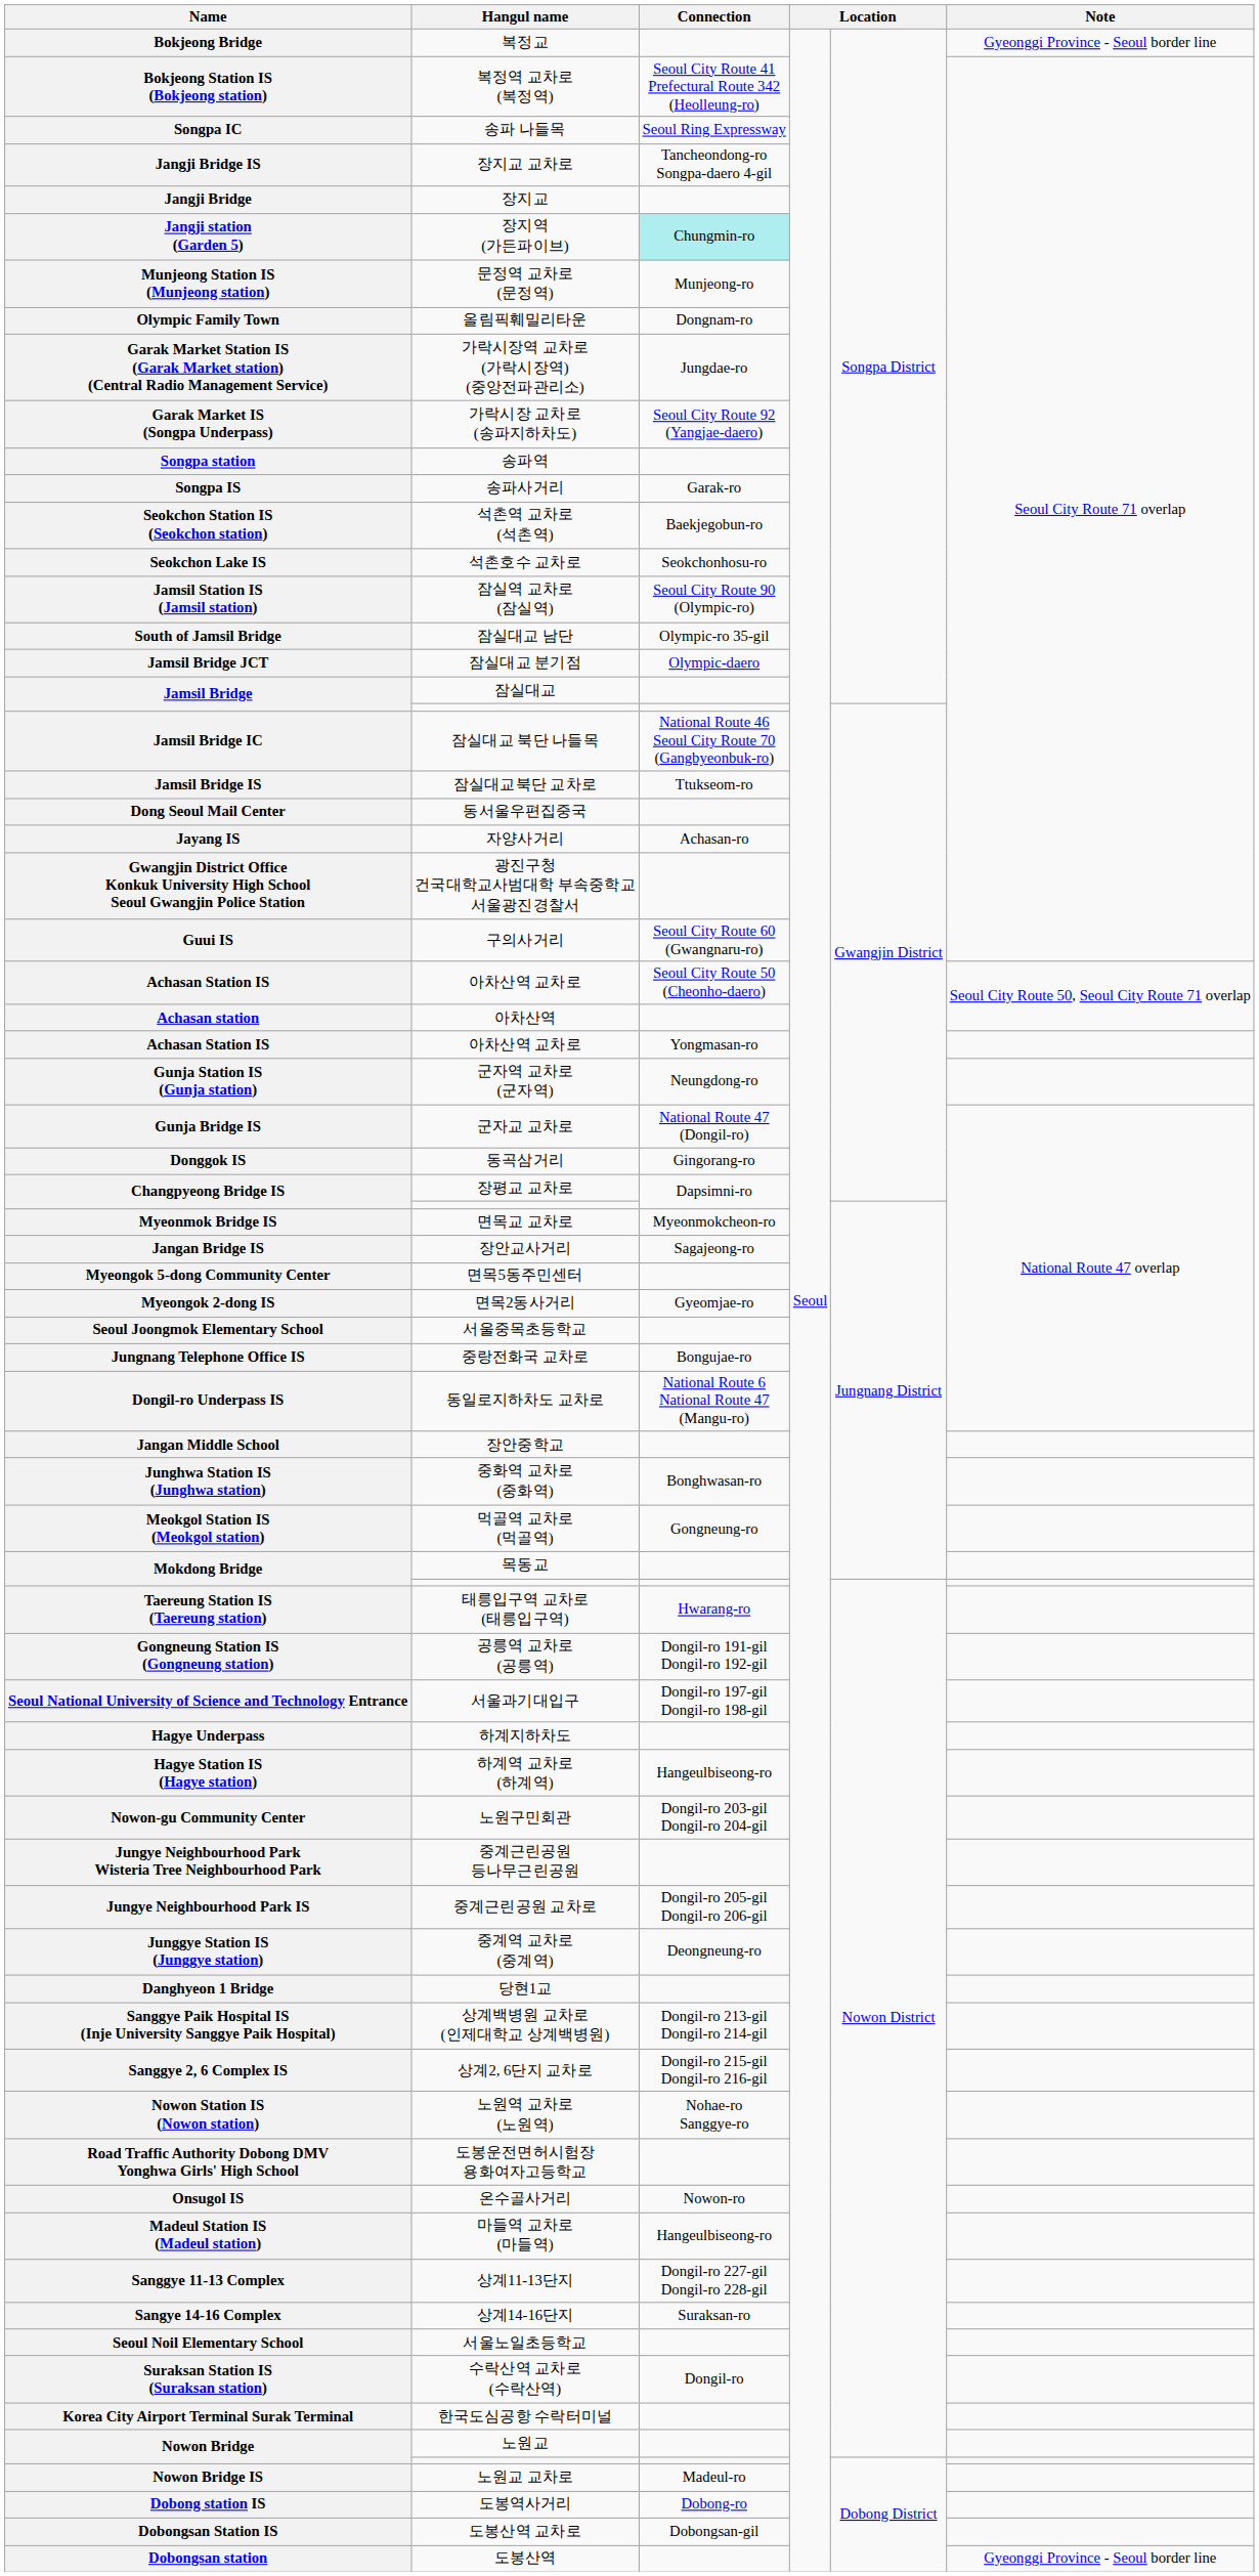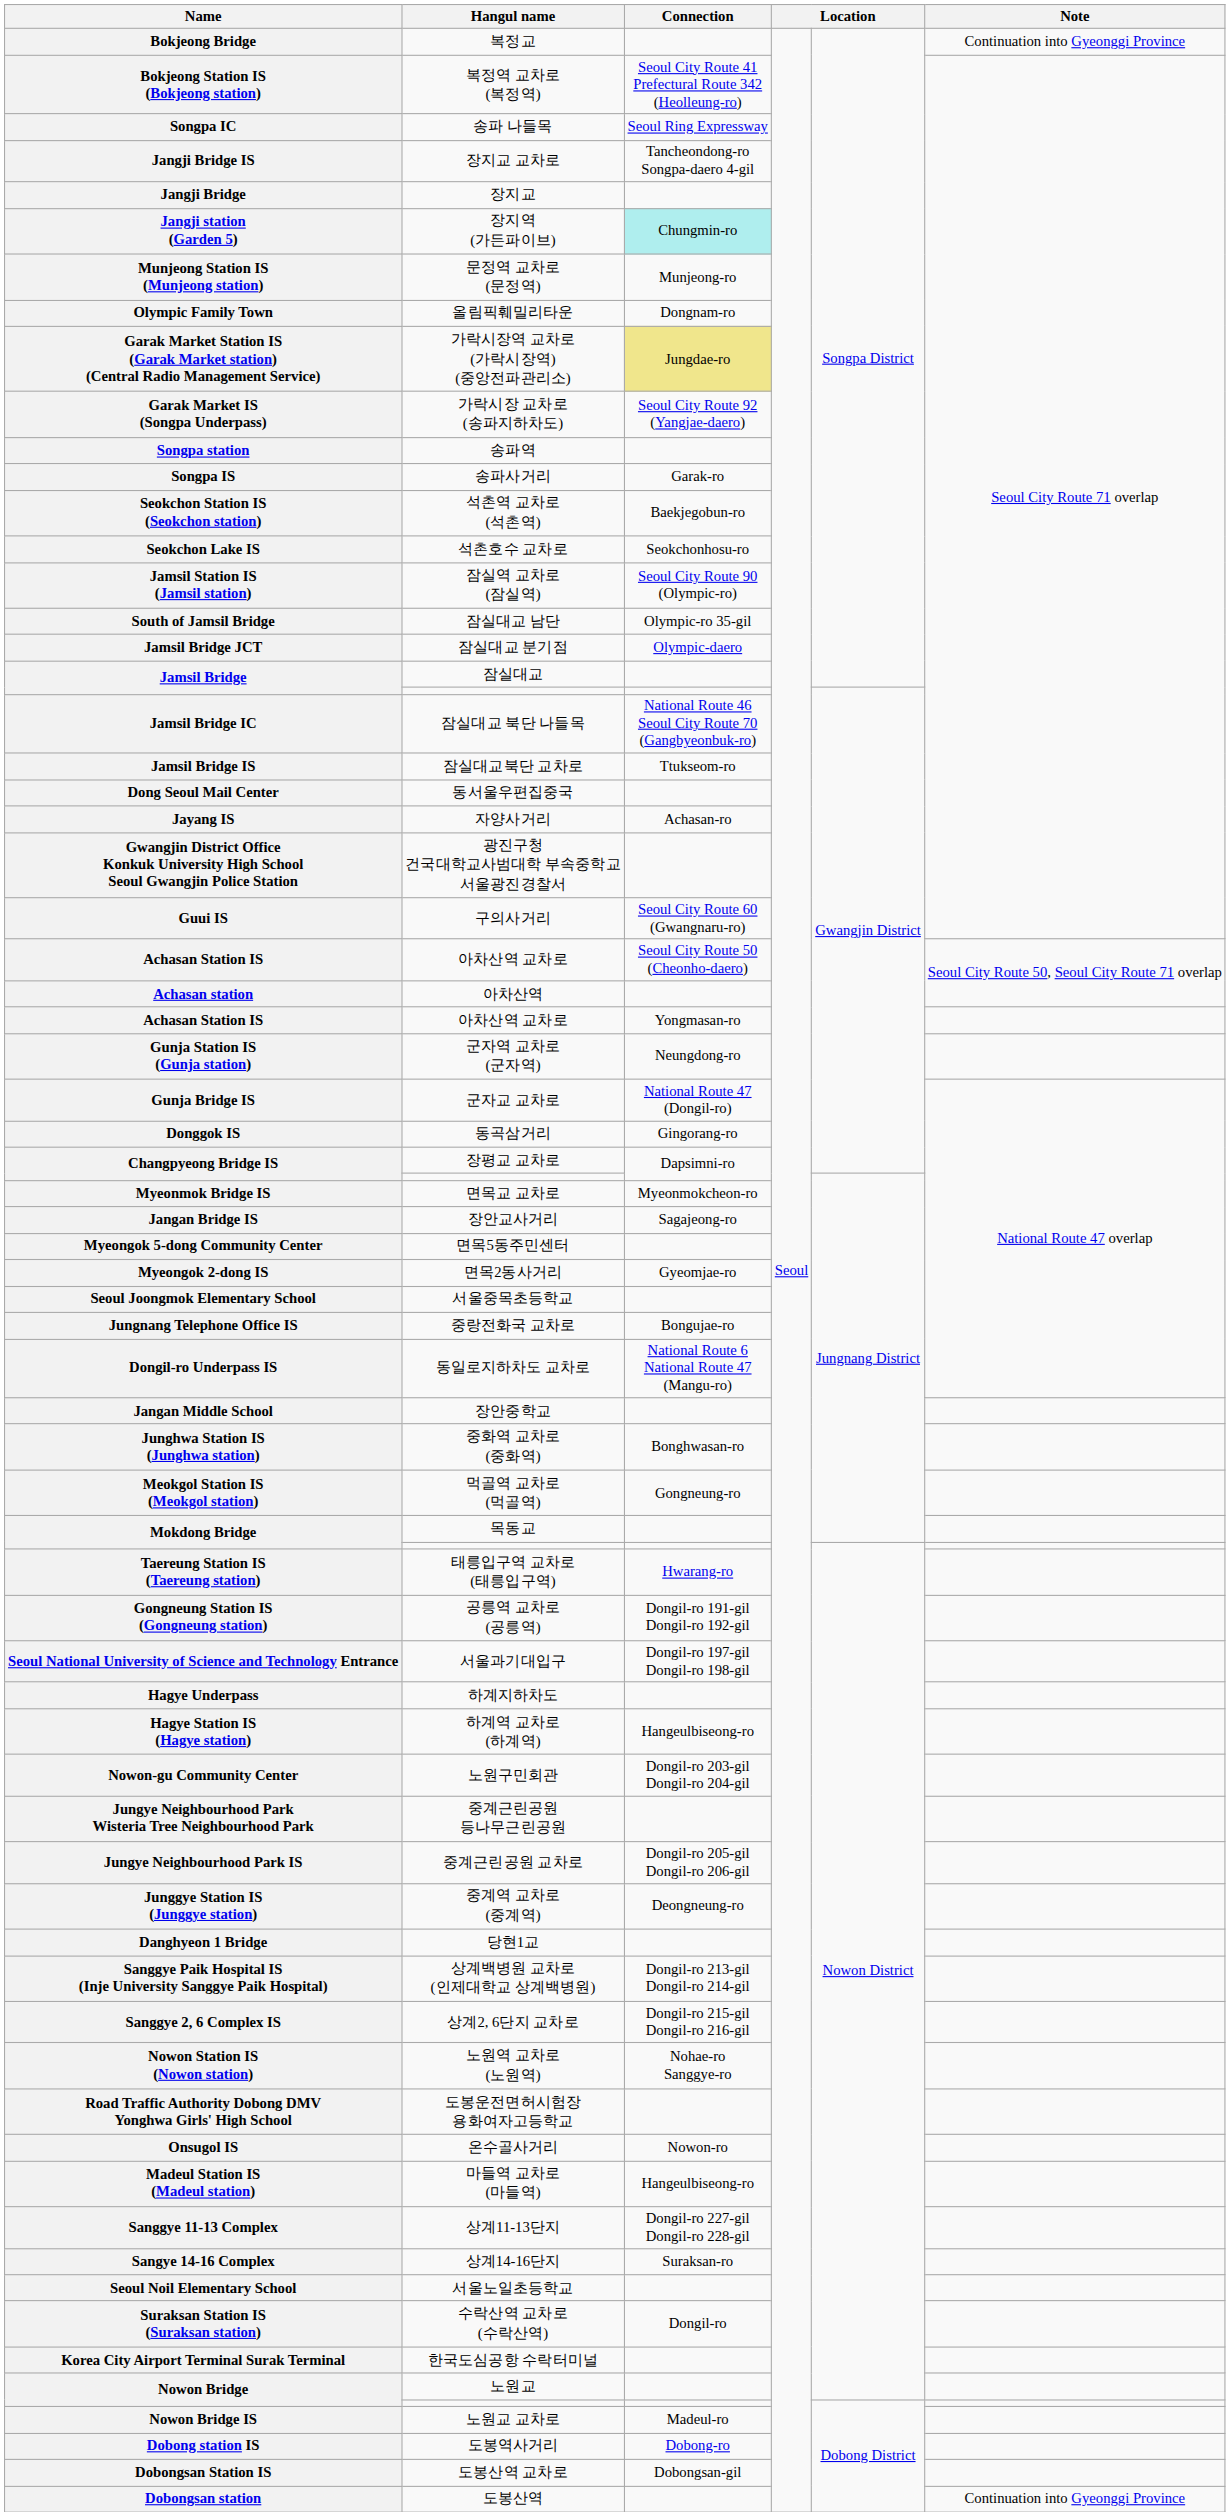복정교 | Note: Gyeonggi Province - Seoul border line -> Continuation into Gyeonggi Province
가락시장역 교차로 (가락시장역) (중앙전파관리소) | Connection: no background -> khaki background
도봉산역 | Note: Gyeonggi Province - Seoul border line -> Continuation into Gyeonggi Province
